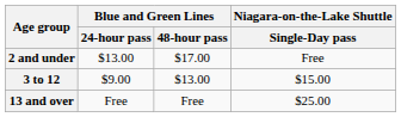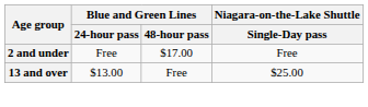2 and under | Blue and Green Lines / 24-hour pass: $13.00 -> Free
- row: 3 to 12 | $9.00 | $13.00 | $15.00
13 and over | Blue and Green Lines / 24-hour pass: Free -> $13.00
